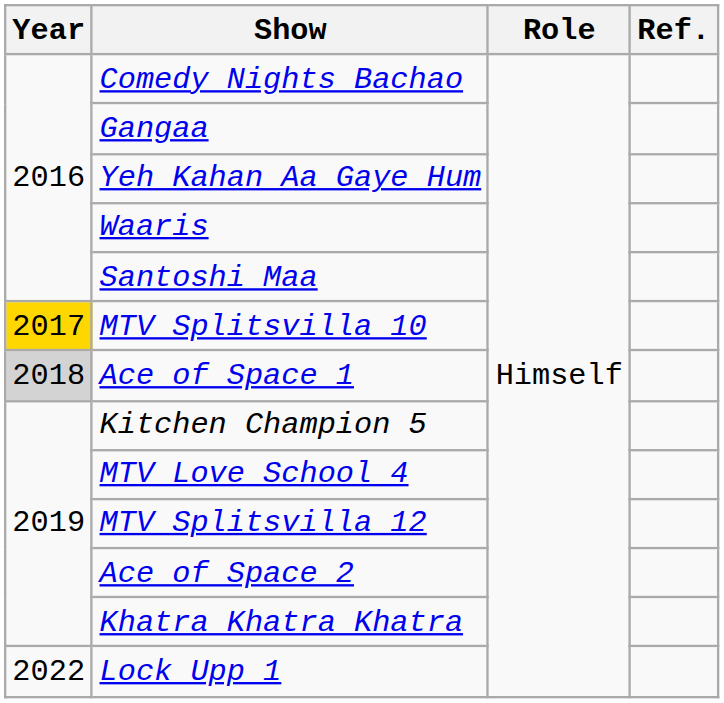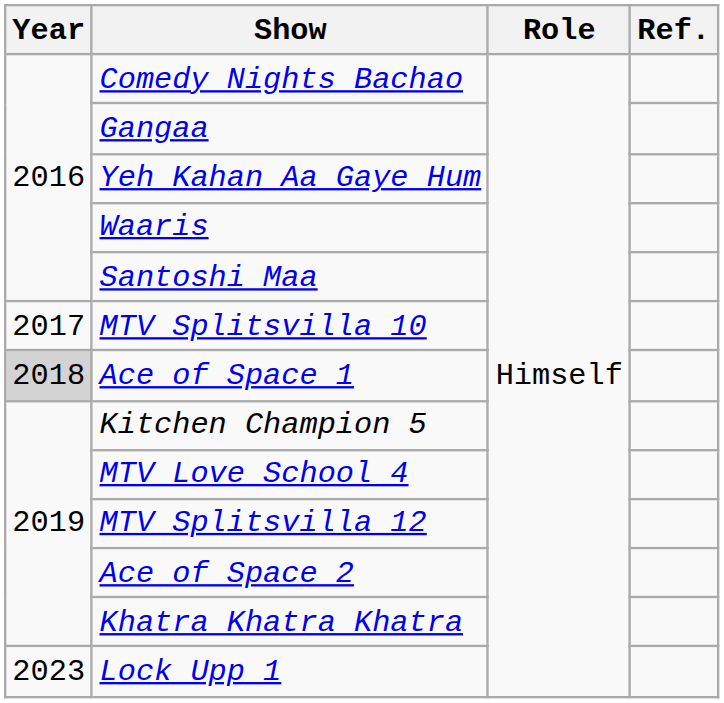MTV Splitsvilla 10 | Year: gold background -> no background
Lock Upp 1 | Year: 2022 -> 2023
